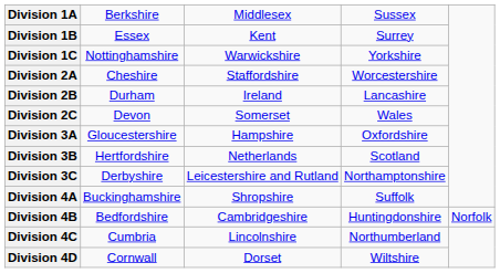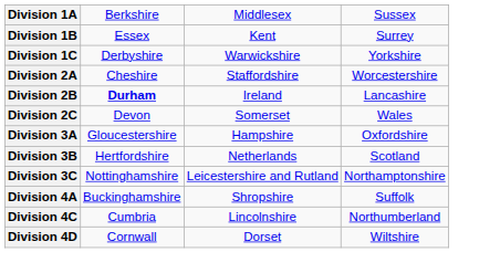Division 1C | column 2: Nottinghamshire -> Derbyshire
Division 2B | column 2: normal -> bold
Division 3C | column 2: Derbyshire -> Nottinghamshire
- row: Division 4B | Bedfordshire | Cambridgeshire | Huntingdonshire | Norfolk
